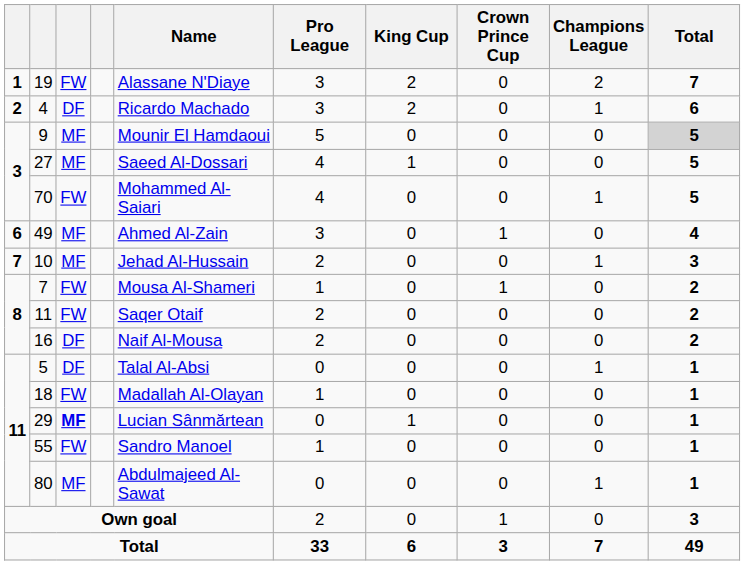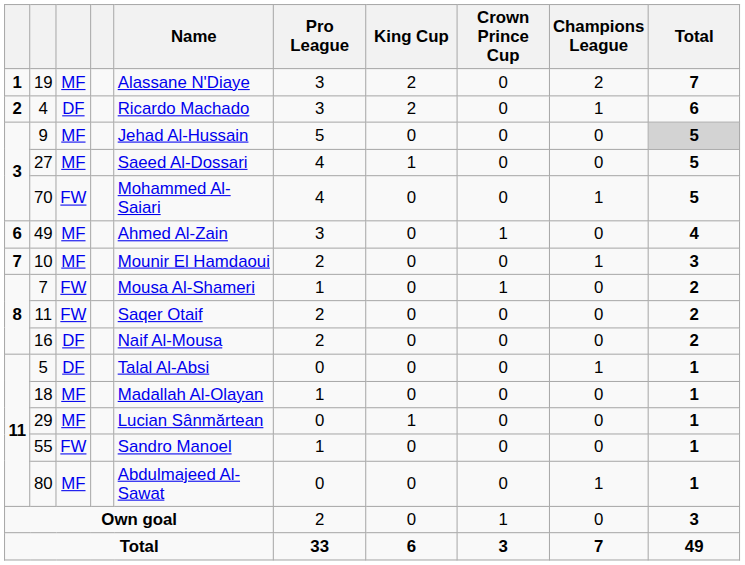19 | column 3: FW -> MF
9 | Name: Mounir El Hamdaoui -> Jehad Al-Hussain
10 | Name: Jehad Al-Hussain -> Mounir El Hamdaoui
18 | column 3: FW -> MF
29 | column 3: bold -> normal
